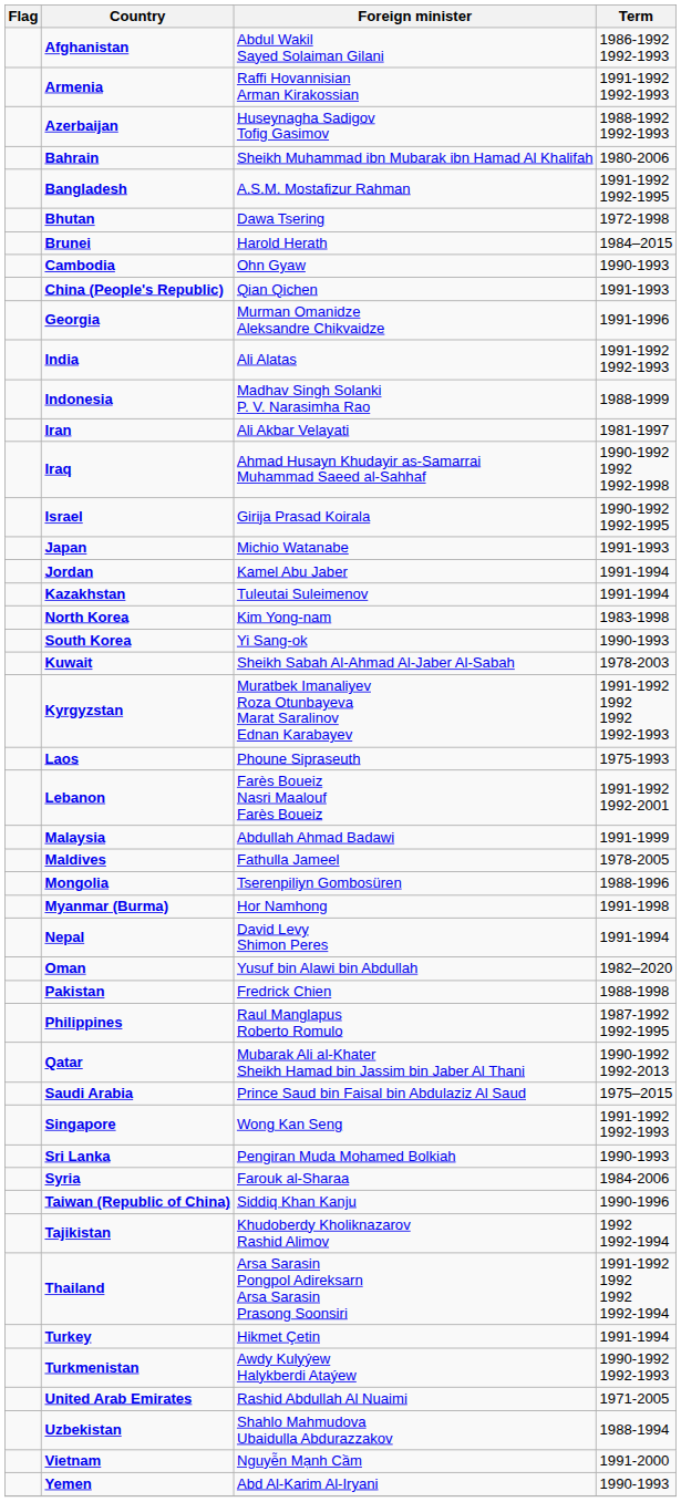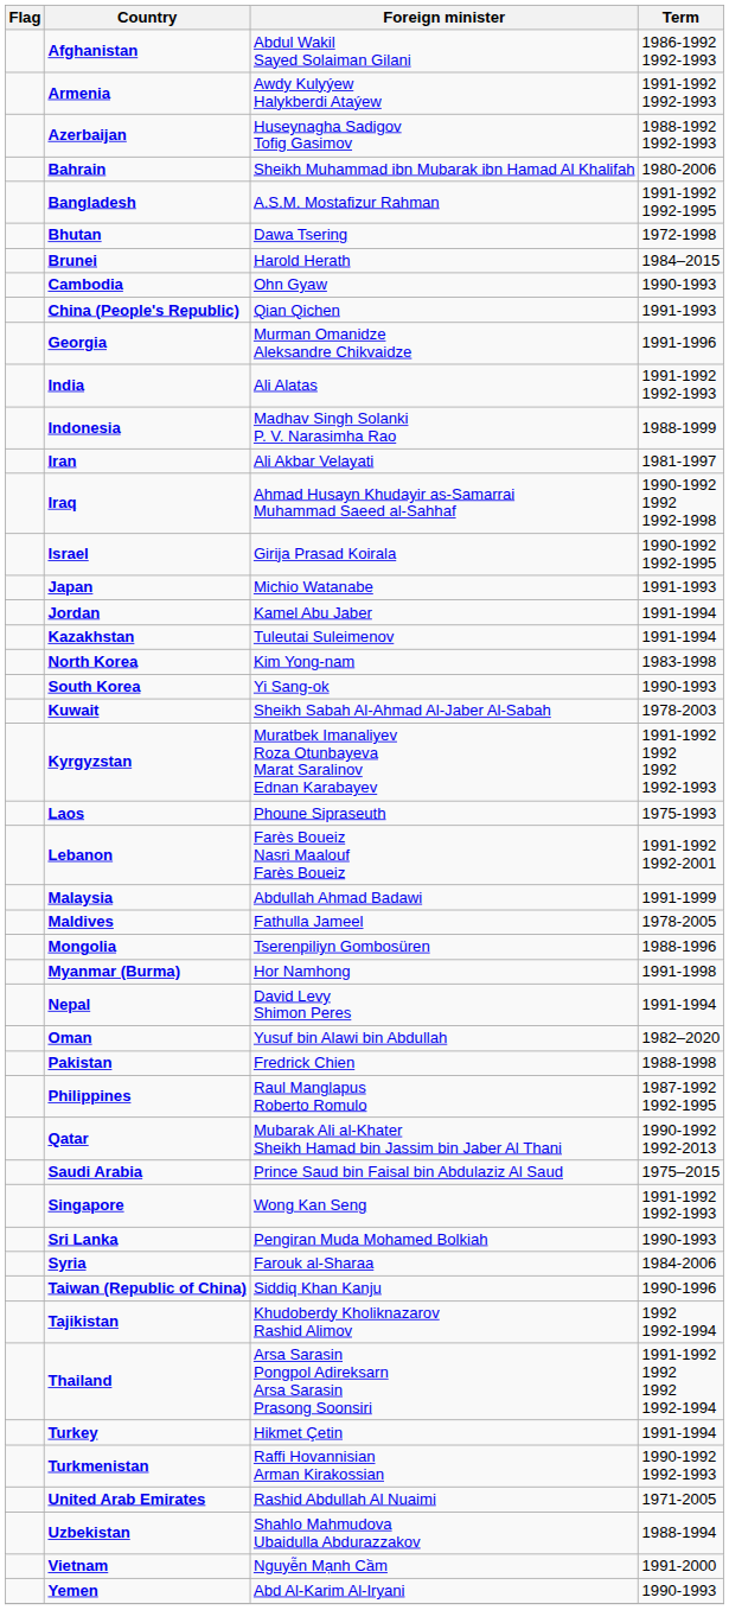Armenia | Foreign minister: Raffi Hovannisian Arman Kirakossian -> Awdy Kulyýew Halykberdi Ataýew
Turkmenistan | Foreign minister: Awdy Kulyýew Halykberdi Ataýew -> Raffi Hovannisian Arman Kirakossian
